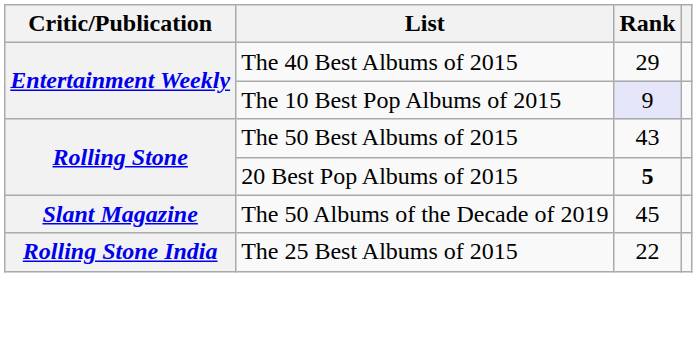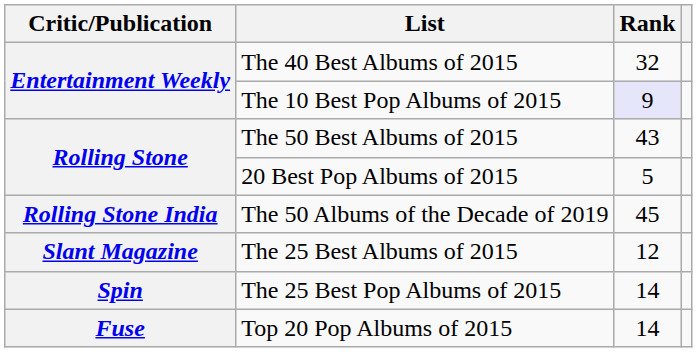The 40 Best Albums of 2015 | Rank: 29 -> 32
20 Best Pop Albums of 2015 | Rank: bold -> normal
The 50 Albums of the Decade of 2019 | Critic/Publication: Slant Magazine -> Rolling Stone India
The 25 Best Albums of 2015 | Critic/Publication: Rolling Stone India -> Slant Magazine
The 25 Best Albums of 2015 | Rank: 22 -> 12
+ row: Spin | The 25 Best Pop Albums of 2015 | 14
+ row: Fuse | Top 20 Pop Albums of 2015 | 14
